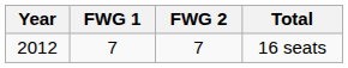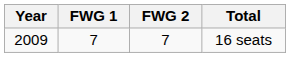16 seats | Year: 2012 -> 2009
